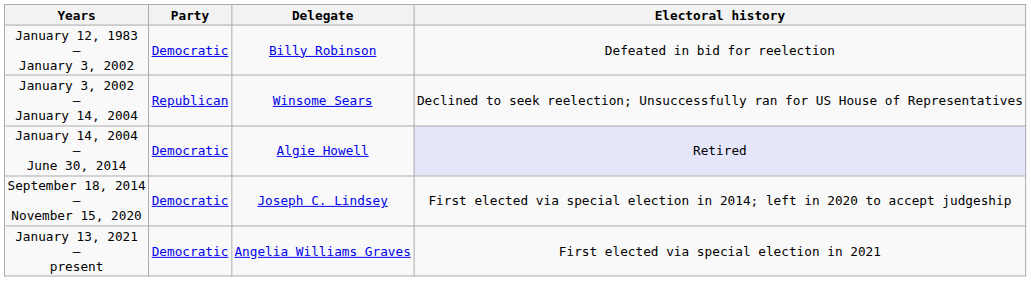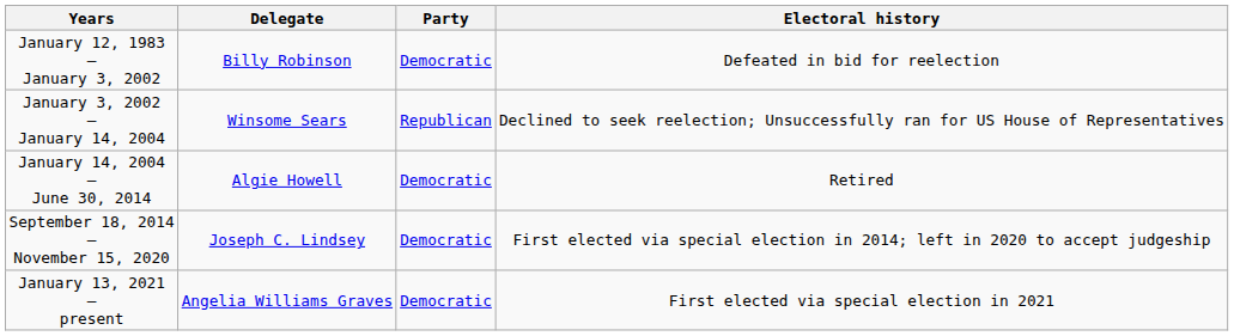columns swapped: Delegate <-> Party
January 14, 2004 – June 30, 2014 | Electoral history: lavender background -> no background
